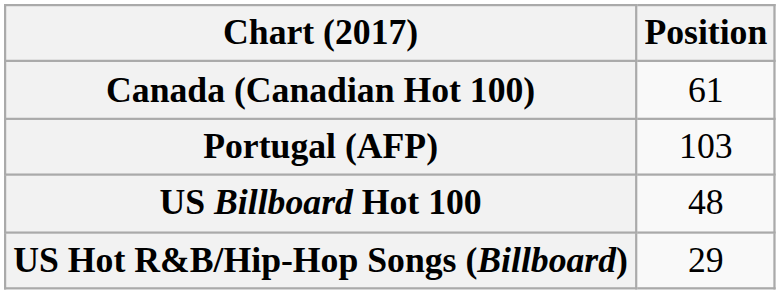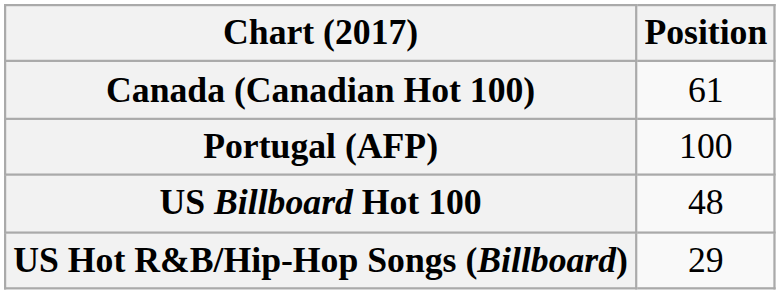Portugal (AFP) | Position: 103 -> 100
